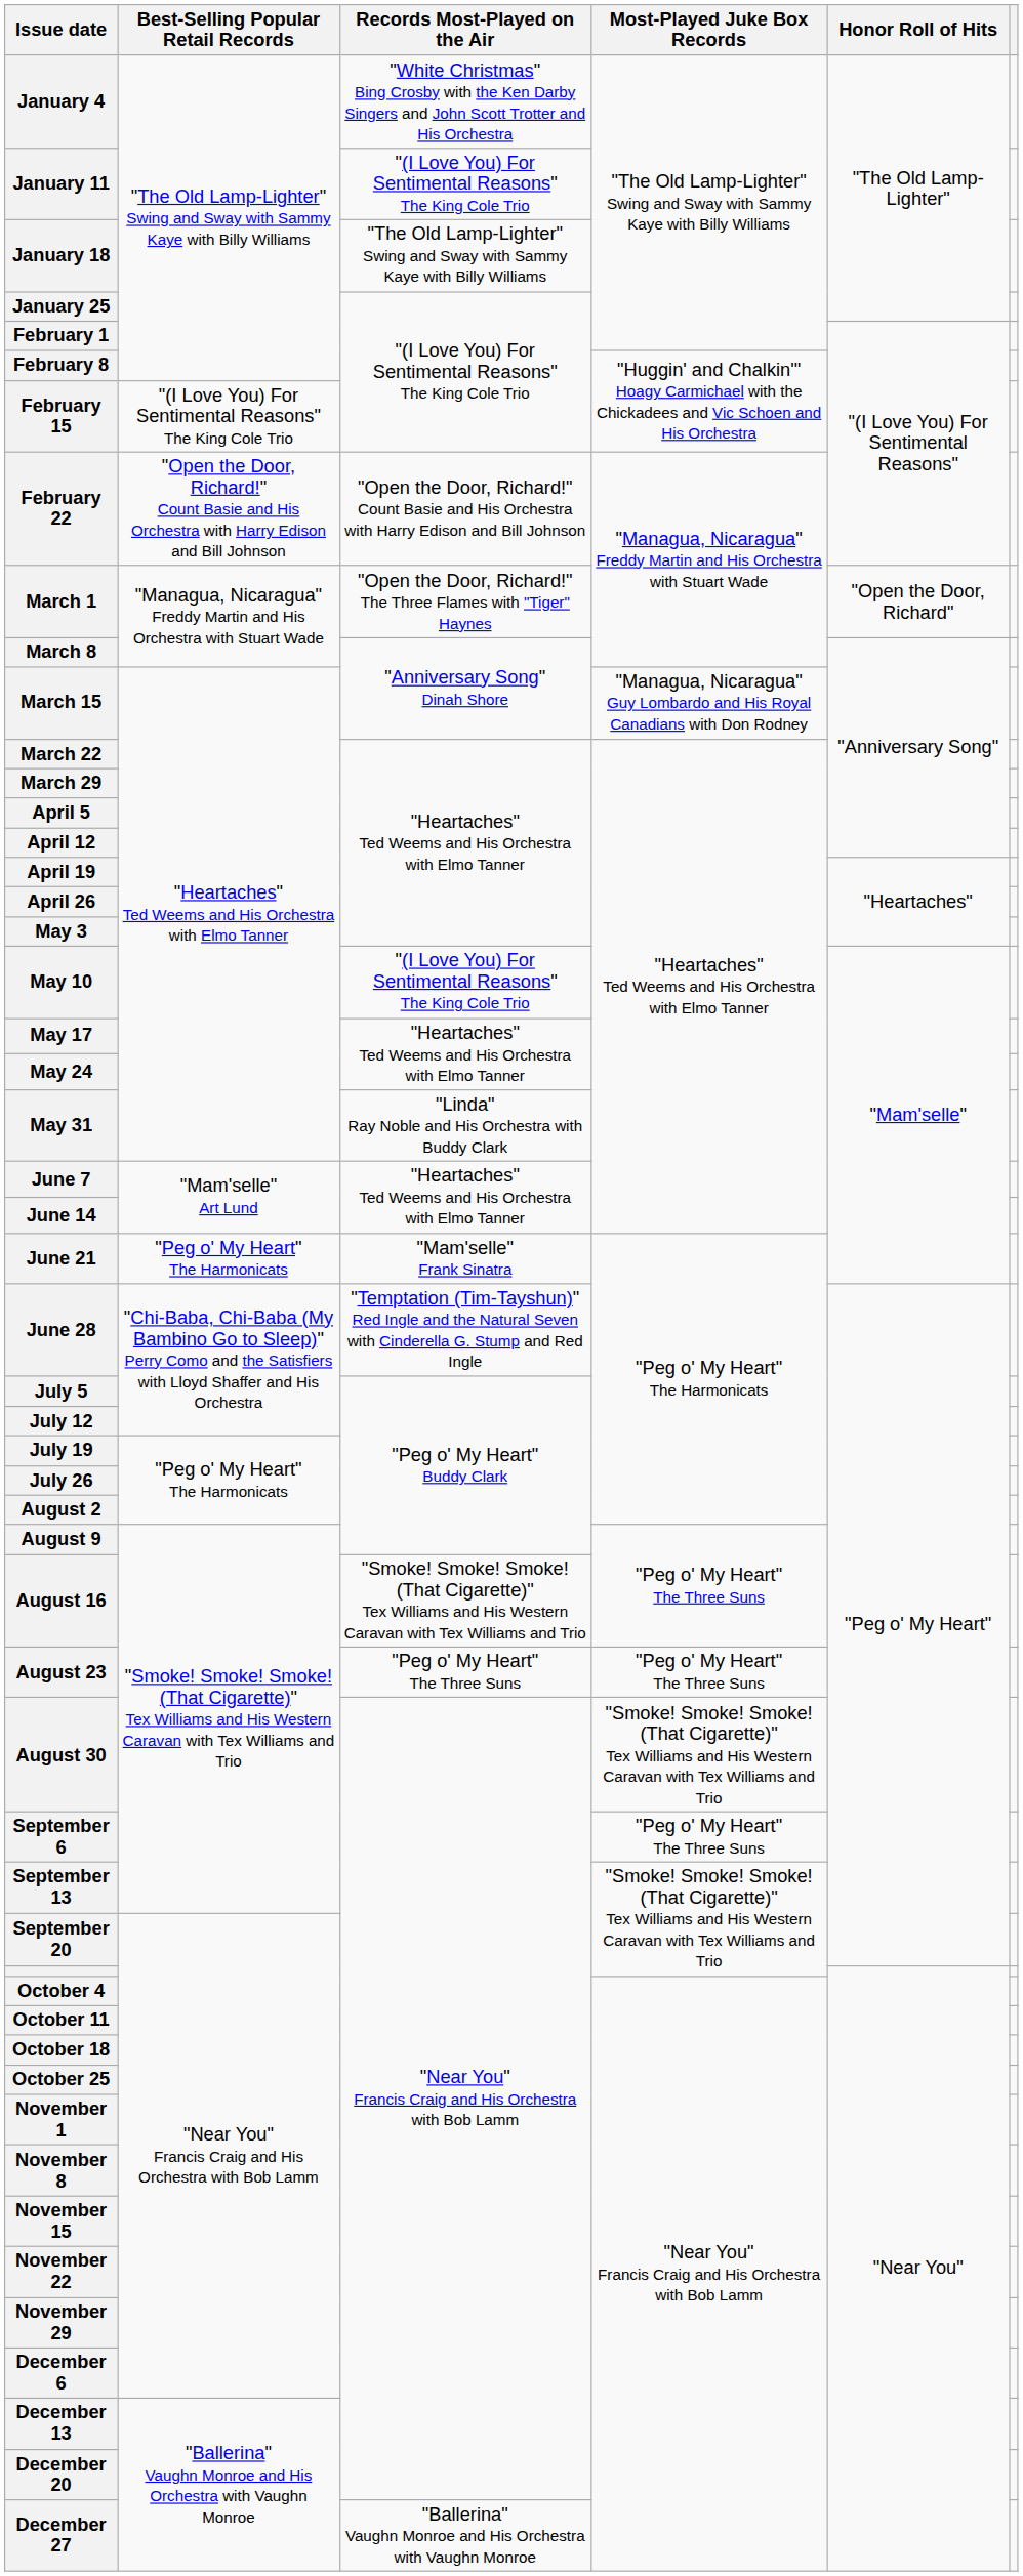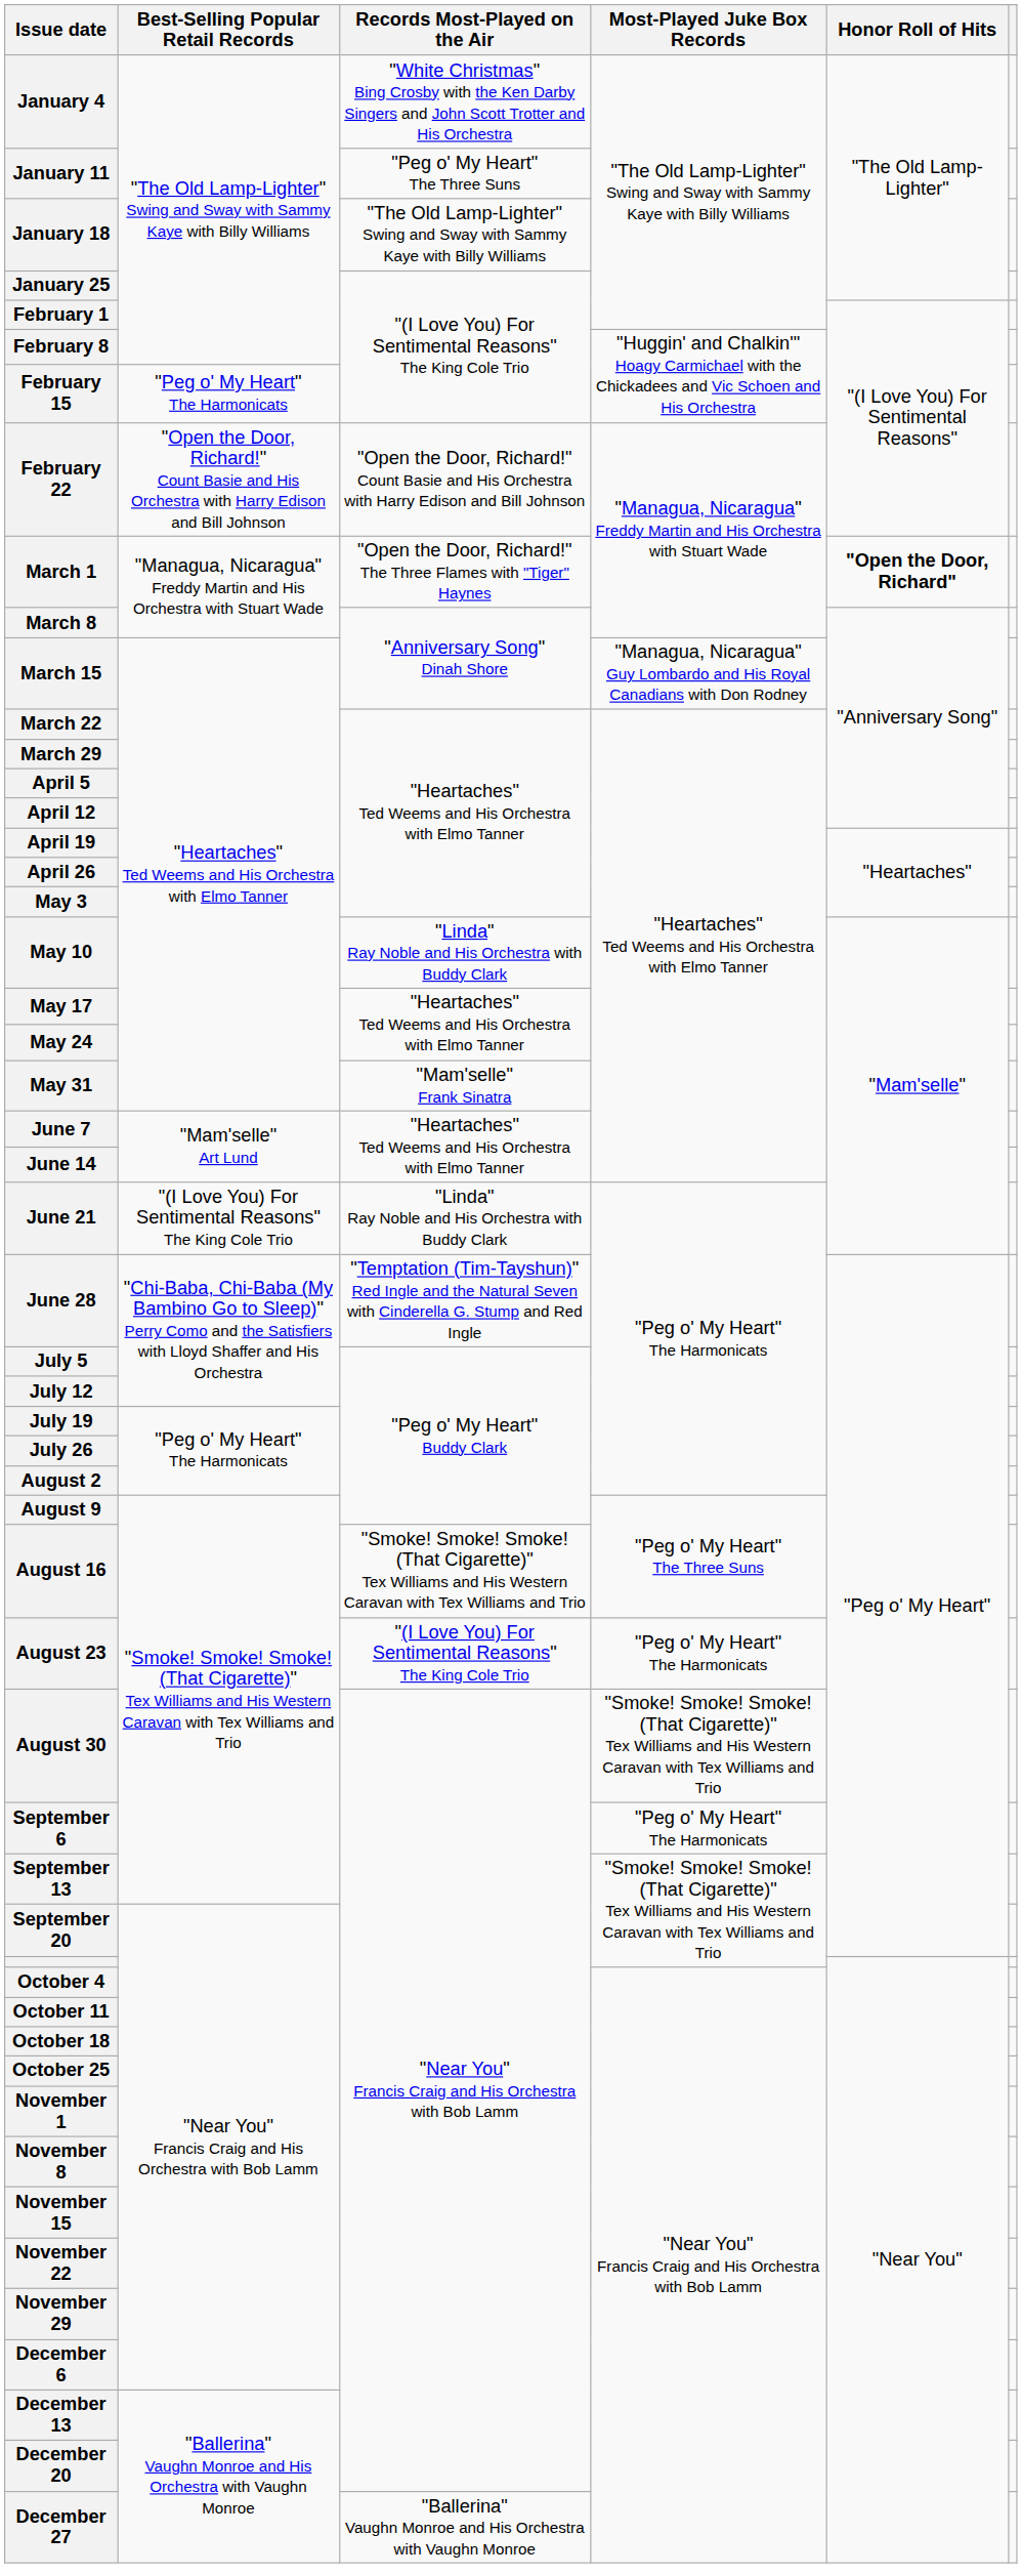January 11 | Records Most-Played on the Air: "(I Love You) For Sentimental Reasons" The King Cole Trio -> "Peg o' My Heart" The Three Suns
February 15 | Best-Selling Popular Retail Records: "(I Love You) For Sentimental Reasons" The King Cole Trio -> "Peg o' My Heart" The Harmonicats
March 1 | Honor Roll of Hits: normal -> bold
May 10 | Records Most-Played on the Air: "(I Love You) For Sentimental Reasons" The King Cole Trio -> "Linda" Ray Noble and His Orchestra with Buddy Clark
May 31 | Records Most-Played on the Air: "Linda" Ray Noble and His Orchestra with Buddy Clark -> "Mam'selle" Frank Sinatra
June 21 | Best-Selling Popular Retail Records: "Peg o' My Heart" The Harmonicats -> "(I Love You) For Sentimental Reasons" The King Cole Trio
June 21 | Records Most-Played on the Air: "Mam'selle" Frank Sinatra -> "Linda" Ray Noble and His Orchestra with Buddy Clark
August 23 | Records Most-Played on the Air: "Peg o' My Heart" The Three Suns -> "(I Love You) For Sentimental Reasons" The King Cole Trio
August 23 | Most-Played Juke Box Records: "Peg o' My Heart" The Three Suns -> "Peg o' My Heart" The Harmonicats
September 6 | Most-Played Juke Box Records: "Peg o' My Heart" The Three Suns -> "Peg o' My Heart" The Harmonicats
